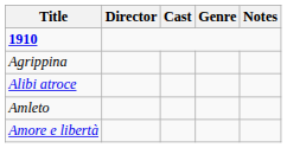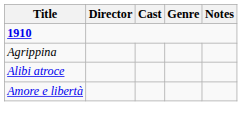- row: Amleto
